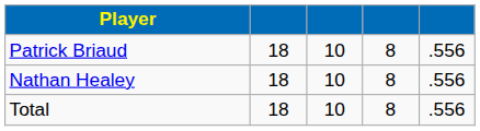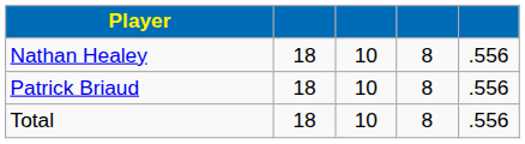rows swapped: Patrick Briaud <-> Nathan Healey
